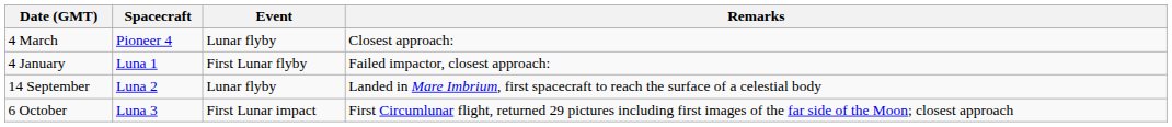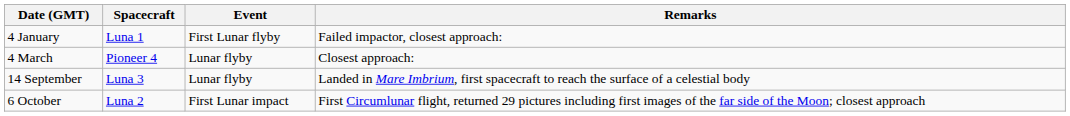rows swapped: 4 January <-> 4 March
14 September | Spacecraft: Luna 2 -> Luna 3
6 October | Spacecraft: Luna 3 -> Luna 2
